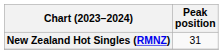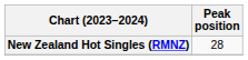New Zealand Hot Singles (RMNZ) | Peak position: 31 -> 28
